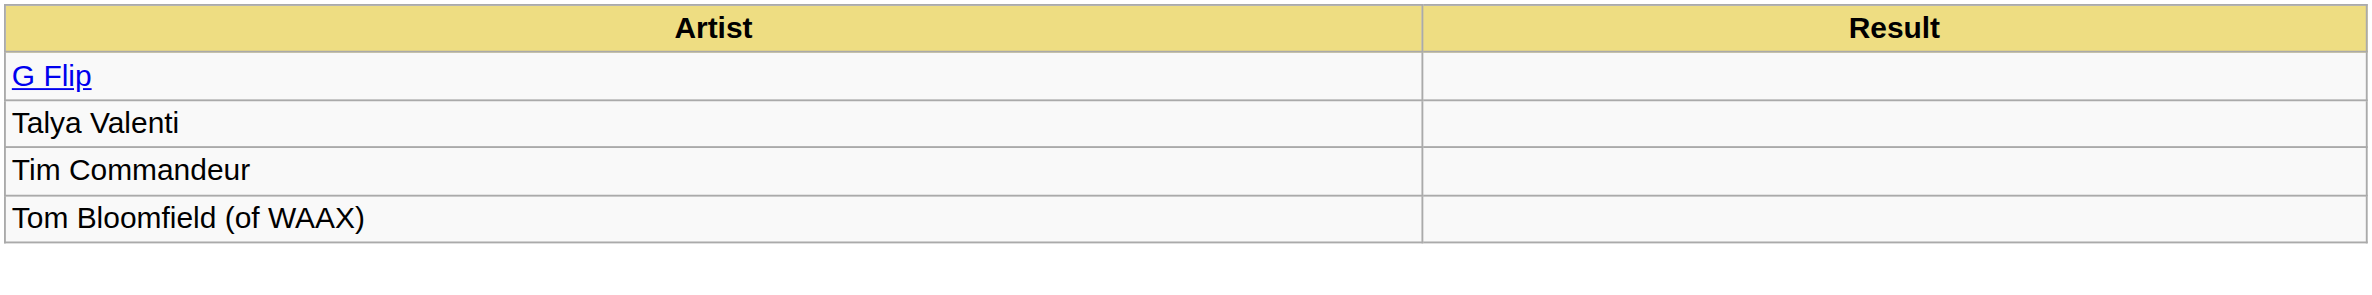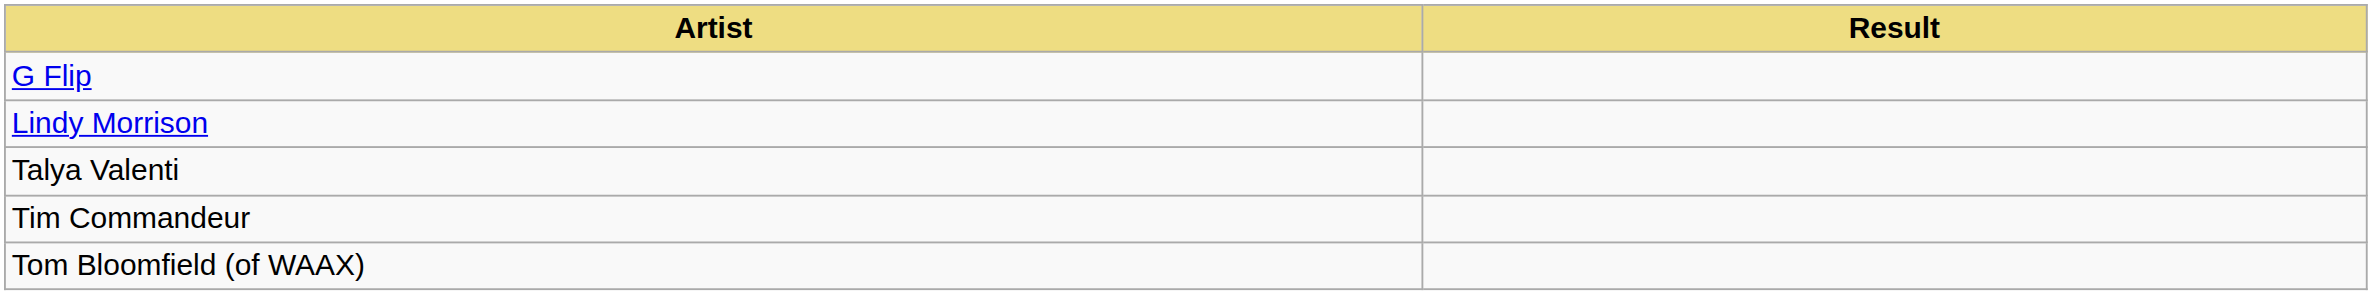+ row: Lindy Morrison
